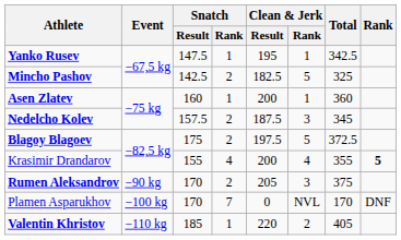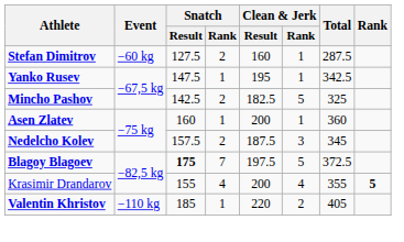+ row: Stefan Dimitrov | −60 kg | 127.5 | 2 | 160 | 1 | 287.5
Blagoy Blagoev | Snatch / Result: normal -> bold
Blagoy Blagoev | Snatch / Rank: 2 -> 7
- row: Rumen Aleksandrov | −90 kg | 170 | 2 | 205 | 3 | 375
- row: Plamen Asparukhov | −100 kg | 170 | 7 | 0 | NVL | 170 | DNF
